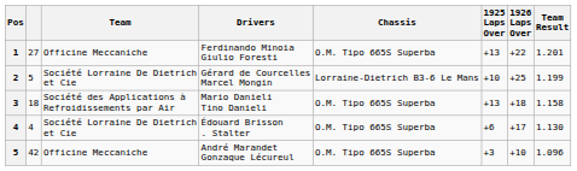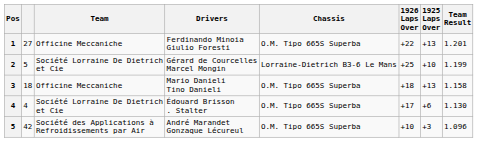columns swapped: 1925 Laps Over <-> 1926 Laps Over
Mario Danieli Tino Danieli | Team: Société des Applications à Refroidissements par Air -> Officine Meccaniche
André Marandet Gonzaque Lécureul | Team: Officine Meccaniche -> Société des Applications à Refroidissements par Air
